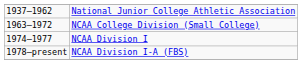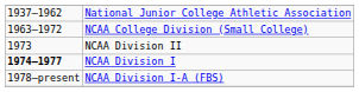+ row: 1973 | NCAA Division II
NCAA Division I | column 1: normal -> bold
